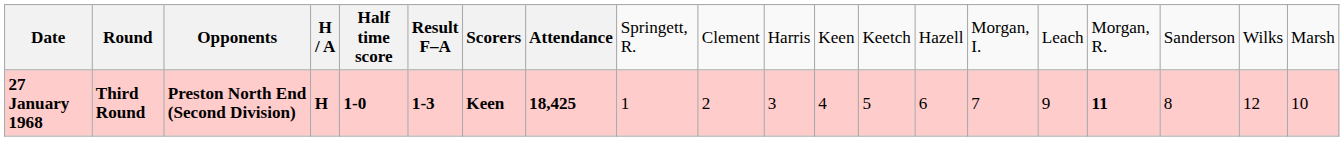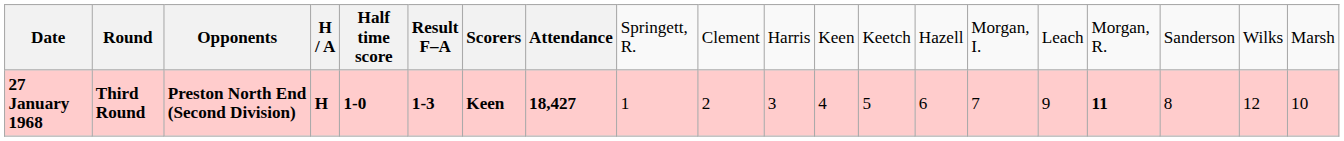27 January 1968 | column 8: 18,425 -> 18,427
